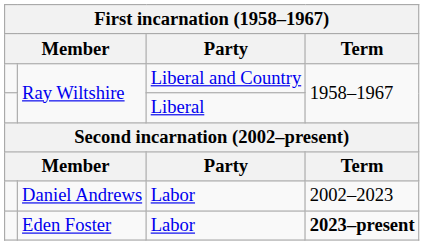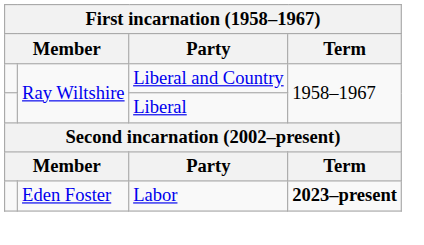- row: Daniel Andrews | Labor | 2002–2023
